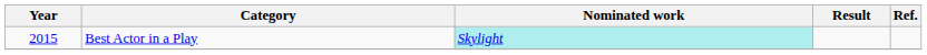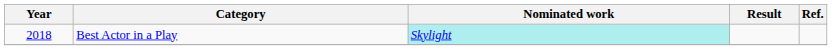Best Actor in a Play | Year: 2015 -> 2018
